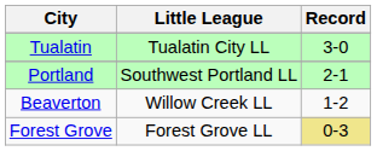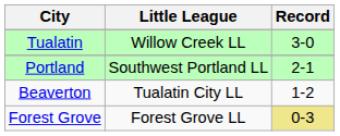Tualatin | Little League: Tualatin City LL -> Willow Creek LL
Beaverton | Little League: Willow Creek LL -> Tualatin City LL
